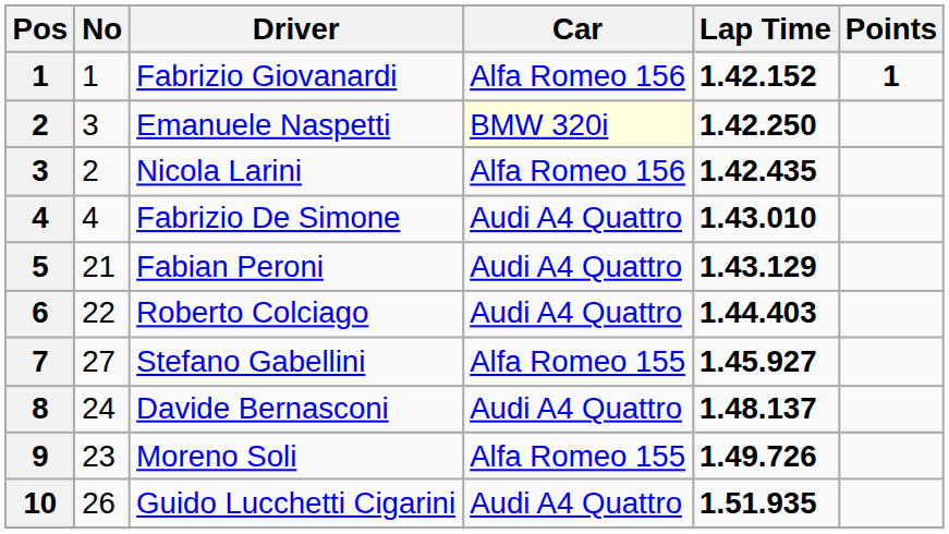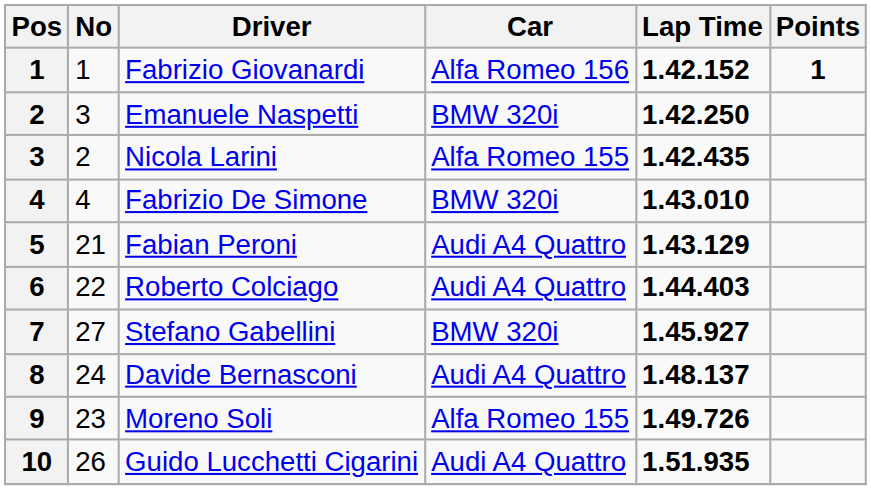Emanuele Naspetti | Car: lightyellow background -> no background
Nicola Larini | Car: Alfa Romeo 156 -> Alfa Romeo 155
Fabrizio De Simone | Car: Audi A4 Quattro -> BMW 320i
Stefano Gabellini | Car: Alfa Romeo 155 -> BMW 320i
